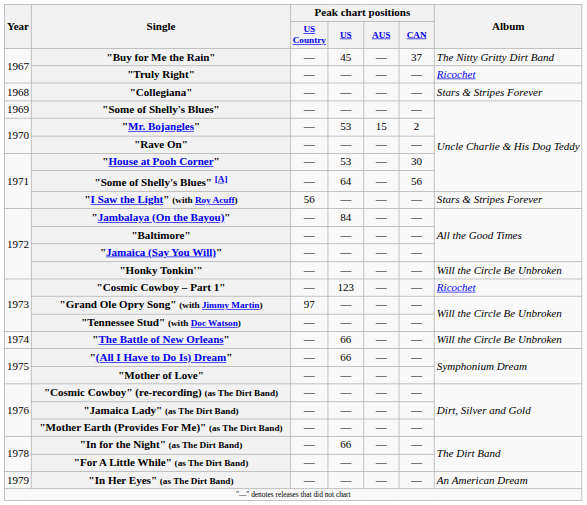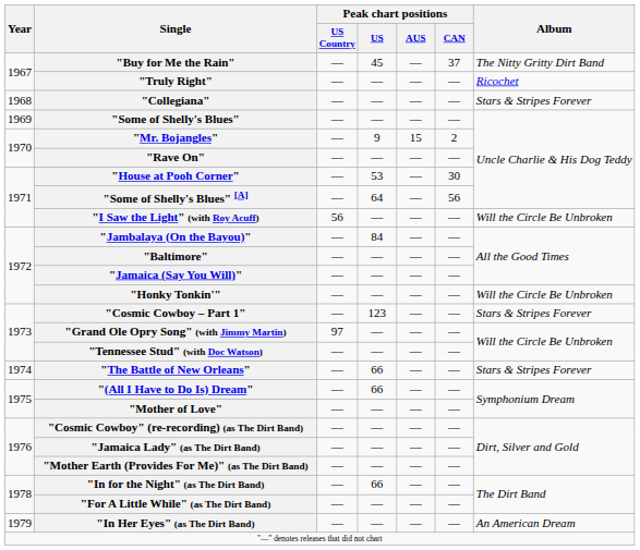"Mr. Bojangles" | Peak chart positions / US: 53 -> 9
"I Saw the Light" (with Roy Acuff) | Album: Stars & Stripes Forever -> Will the Circle Be Unbroken
"Cosmic Cowboy – Part 1" | Album: Ricochet -> Stars & Stripes Forever
"The Battle of New Orleans" | Album: Will the Circle Be Unbroken -> Stars & Stripes Forever
